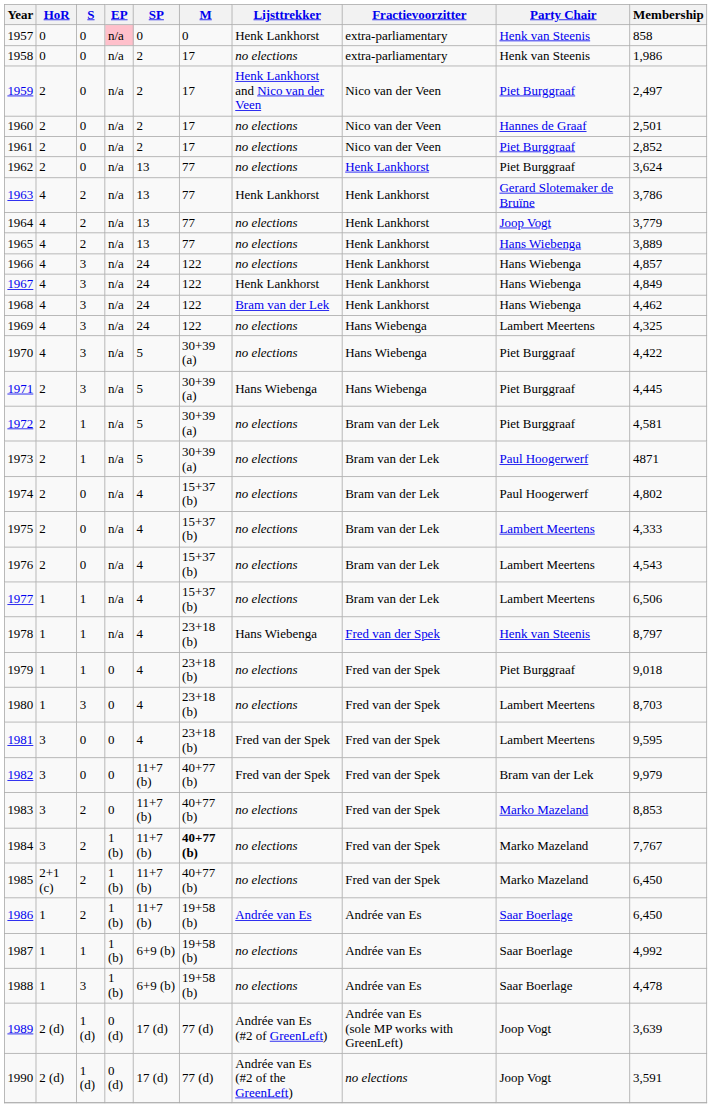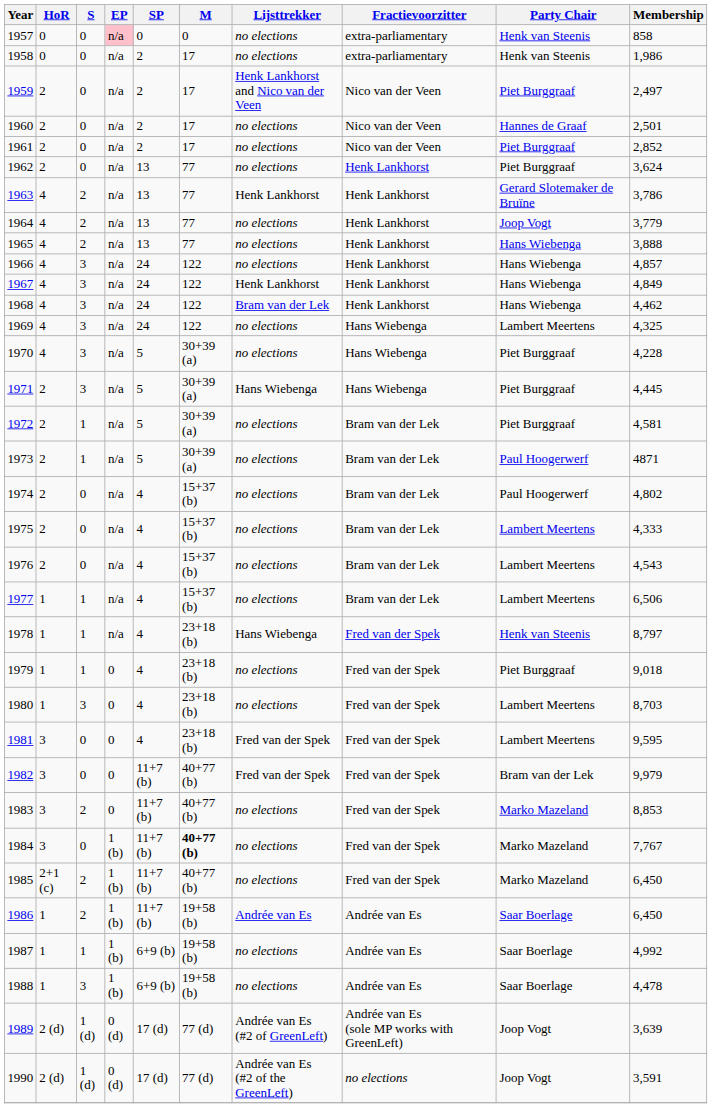1957 | Lijsttrekker: Henk Lankhorst -> no elections
1965 | Membership: 3,889 -> 3,888
1970 | Membership: 4,422 -> 4,228
1984 | S: 2 -> 0
